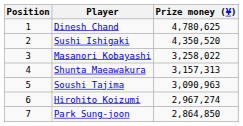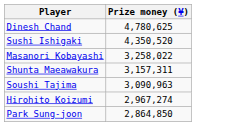- column: Position | 1 | 2 | 3 | 4 | 5 | 6 | 7
Shunta Maeawakura | Prize money (¥): 3,157,313 -> 3,157,311
